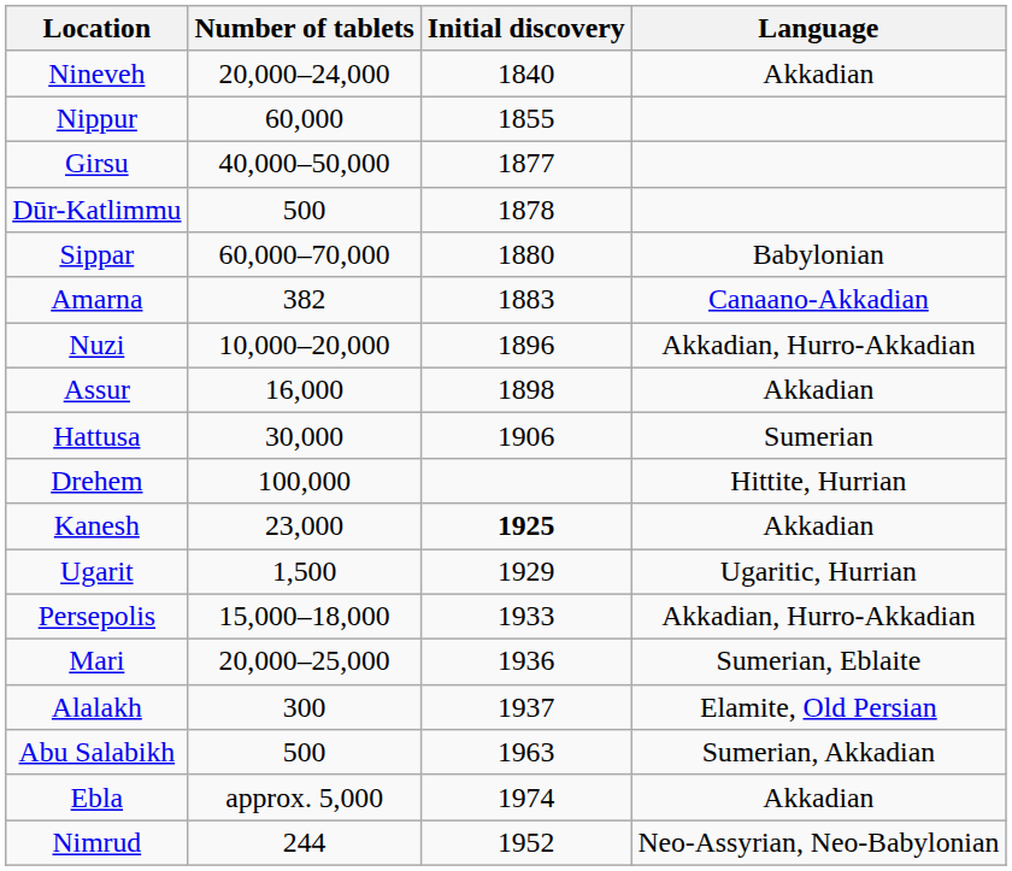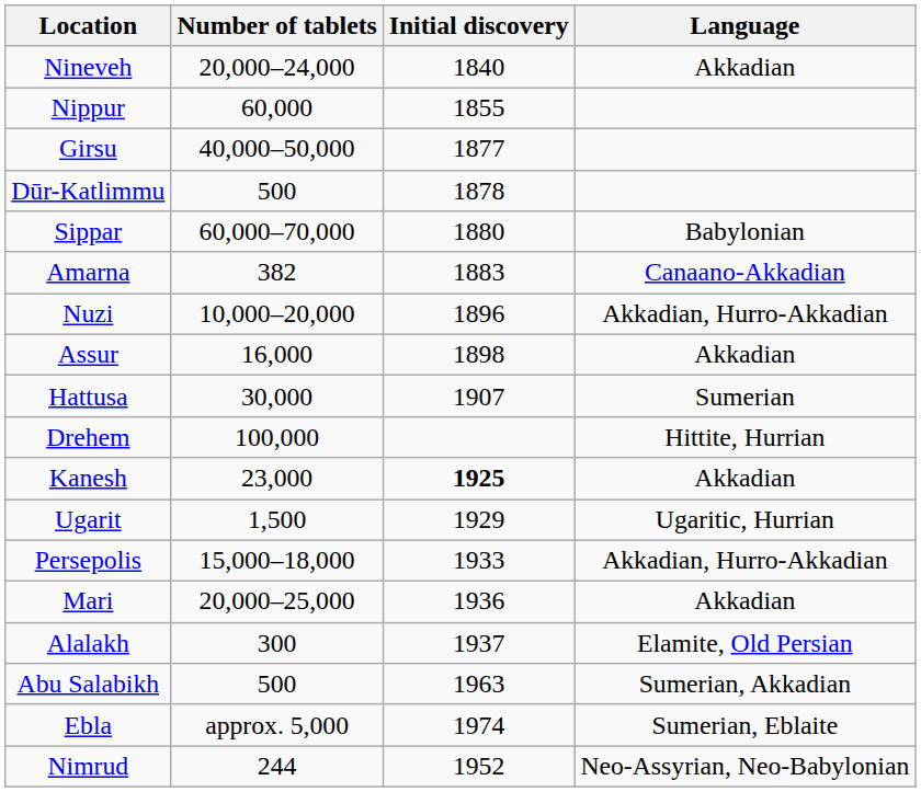Hattusa | Initial discovery: 1906 -> 1907
Mari | Language: Sumerian, Eblaite -> Akkadian
Ebla | Language: Akkadian -> Sumerian, Eblaite
